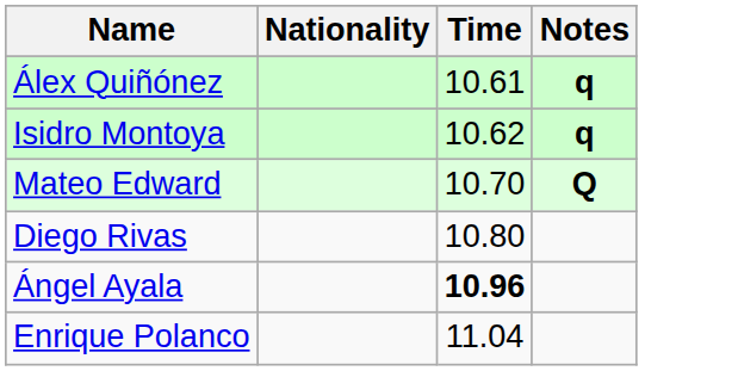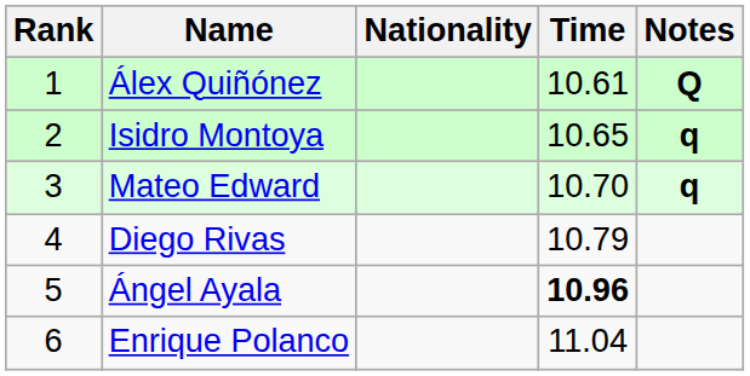+ column: Rank | 1 | 2 | 3 | 4 | 5 | 6
Álex Quiñónez | Notes: q -> Q
Isidro Montoya | Time: 10.62 -> 10.65
Mateo Edward | Notes: Q -> q
Diego Rivas | Time: 10.80 -> 10.79
